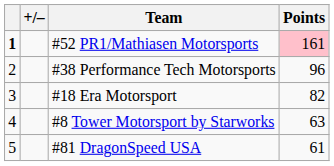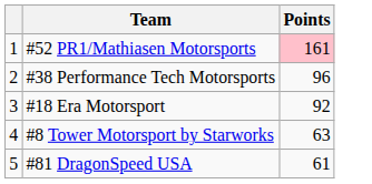- column: +/–
#52 PR1/Mathiasen Motorsports | column 1: bold -> normal
#18 Era Motorsport | Points: 82 -> 92
